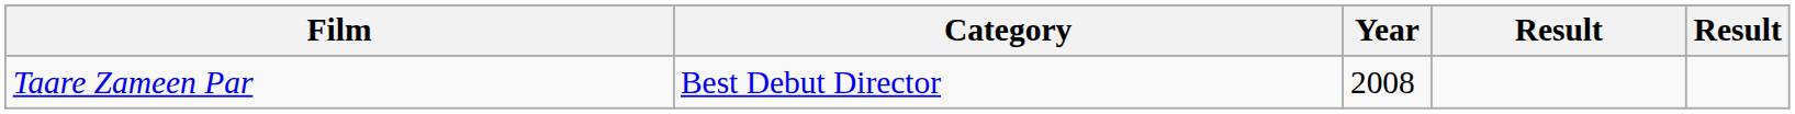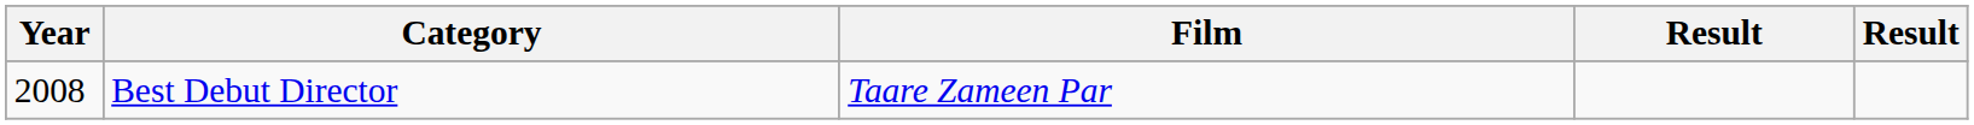columns swapped: Year <-> Film
